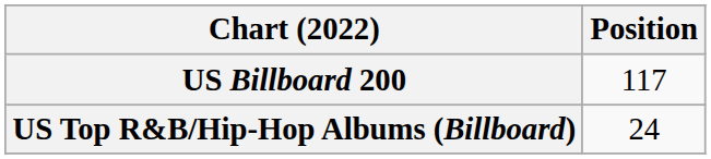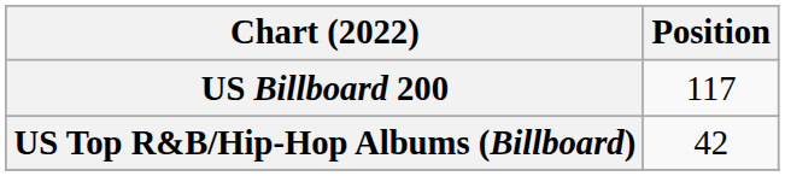US Top R&B/Hip-Hop Albums (Billboard) | Position: 24 -> 42
